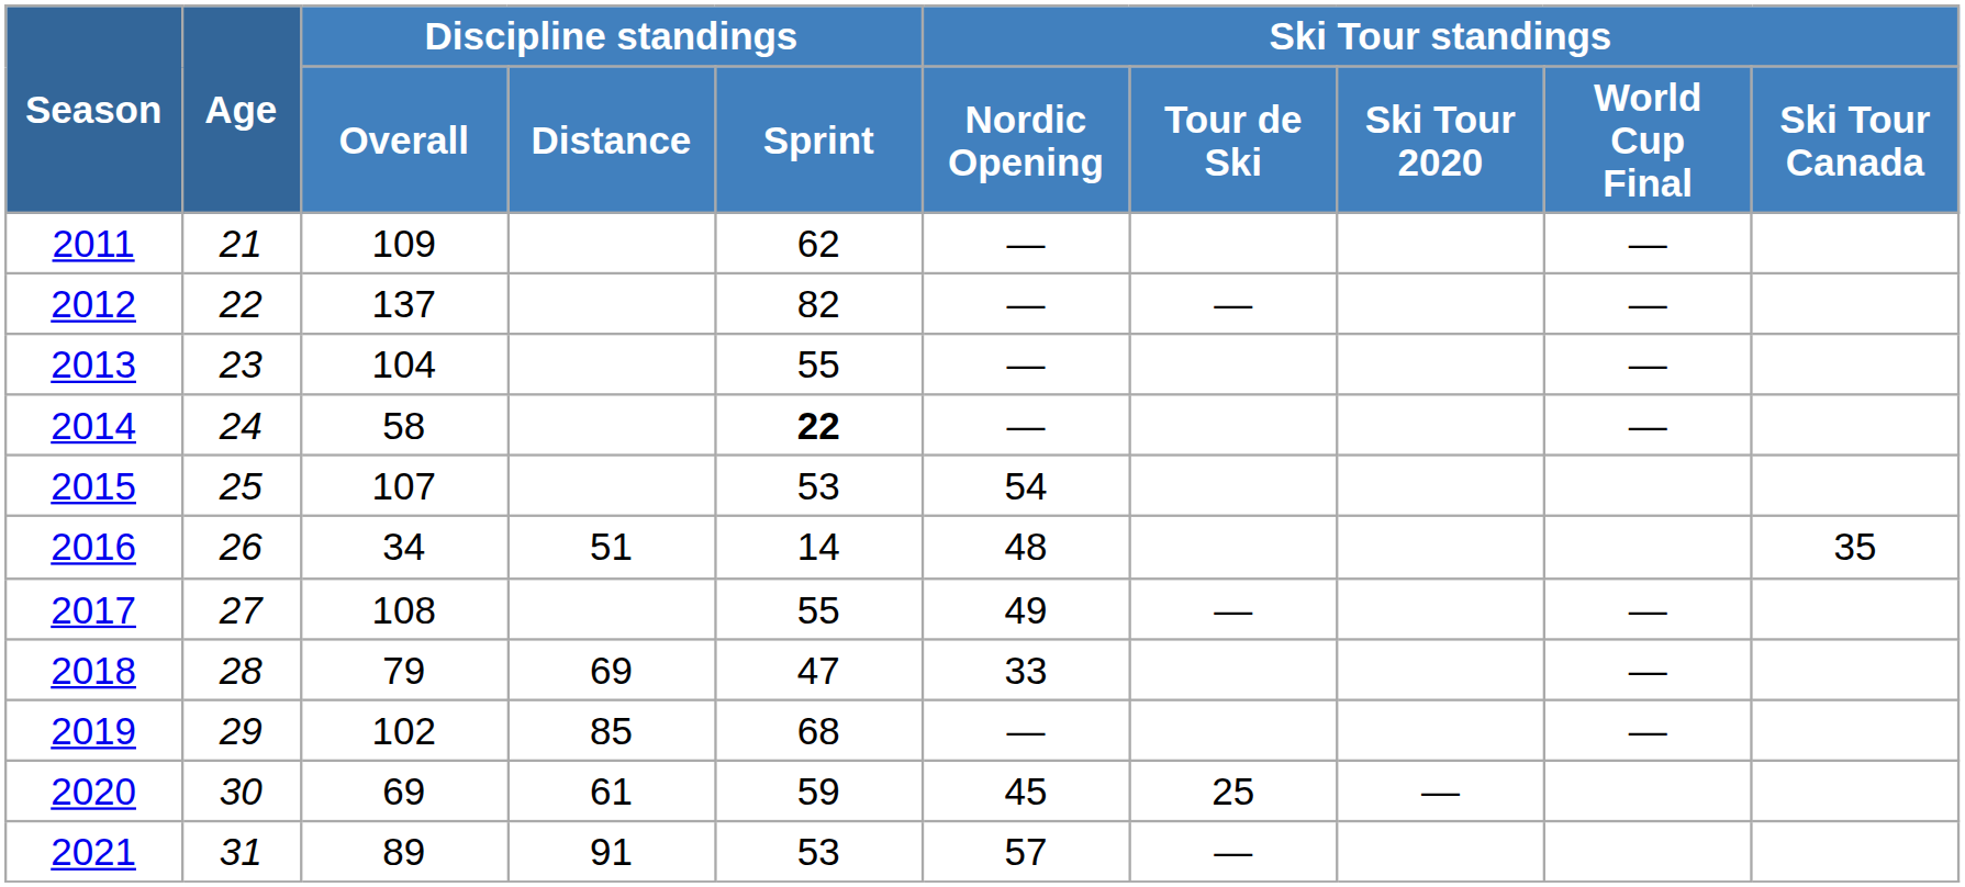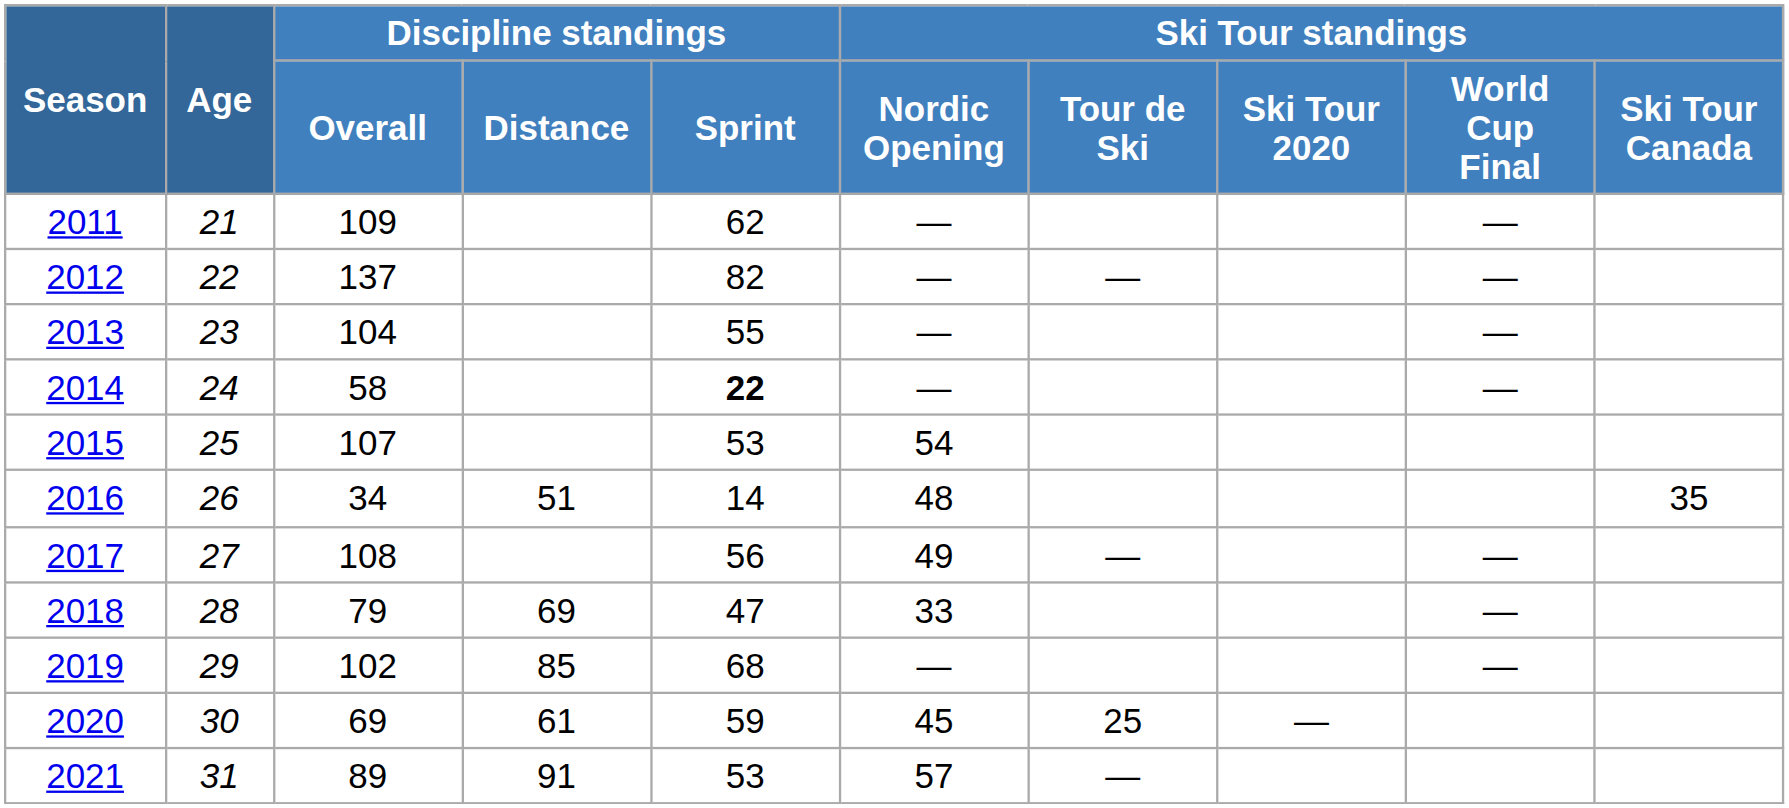2017 | Discipline standings / Sprint: 55 -> 56
